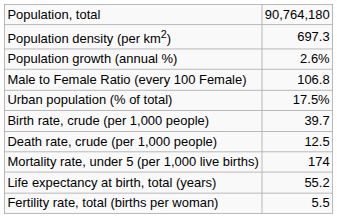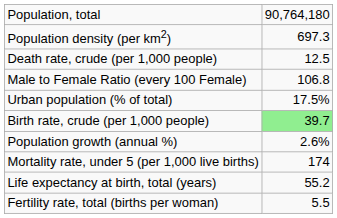rows swapped: Population growth (annual %) <-> Death rate, crude (per 1,000 people)
Birth rate, crude (per 1,000 people) | column 2: no background -> lightgreen background
